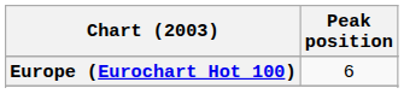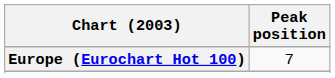Europe (Eurochart Hot 100) | Peak position: 6 -> 7
